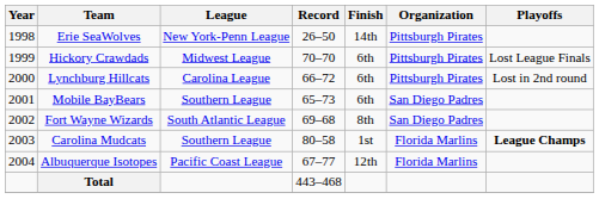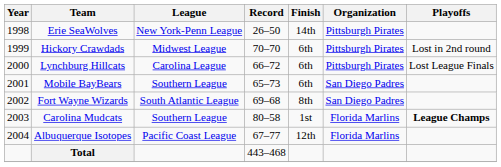Hickory Crawdads | Playoffs: Lost League Finals -> Lost in 2nd round
Lynchburg Hillcats | Playoffs: Lost in 2nd round -> Lost League Finals
